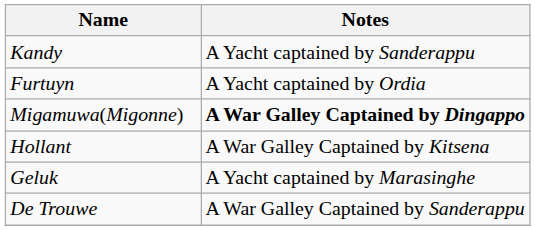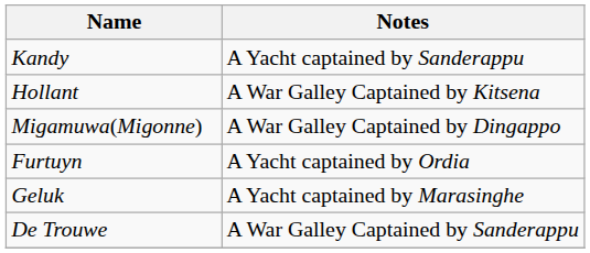rows swapped: Hollant <-> Furtuyn
Migamuwa(Migonne) | Notes: bold -> normal
